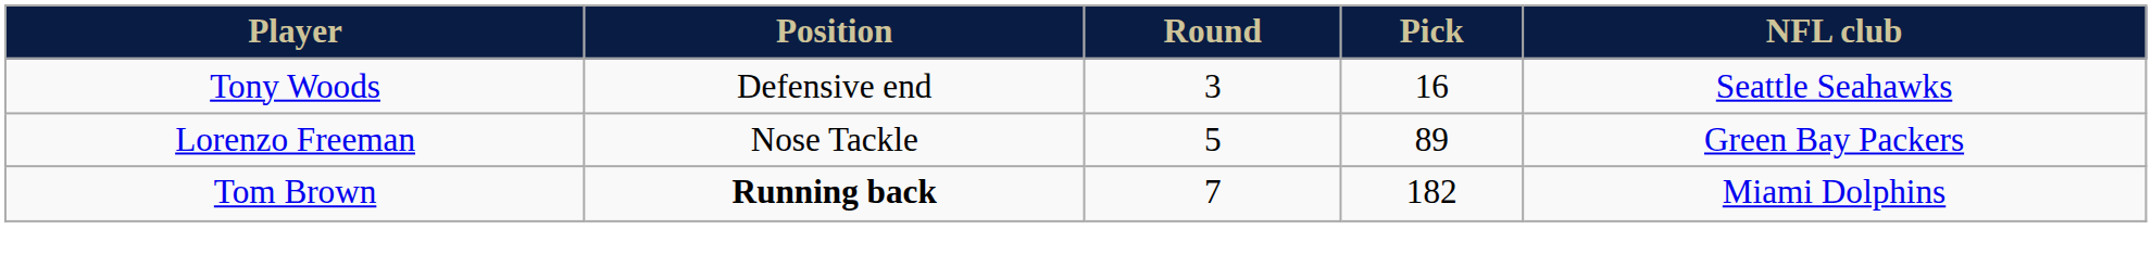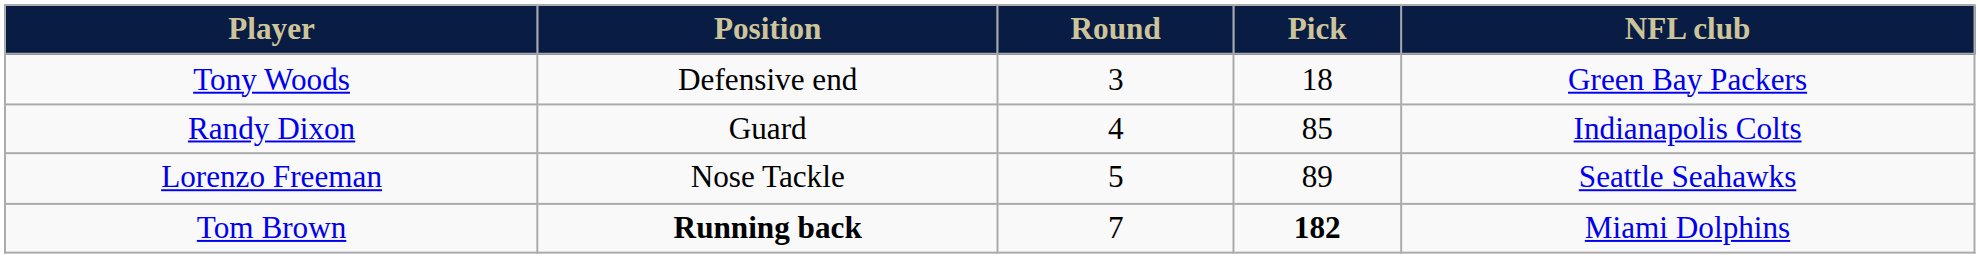Tony Woods | Pick: 16 -> 18
Tony Woods | NFL club: Seattle Seahawks -> Green Bay Packers
+ row: Randy Dixon | Guard | 4 | 85 | Indianapolis Colts
Lorenzo Freeman | NFL club: Green Bay Packers -> Seattle Seahawks
Tom Brown | Pick: normal -> bold
